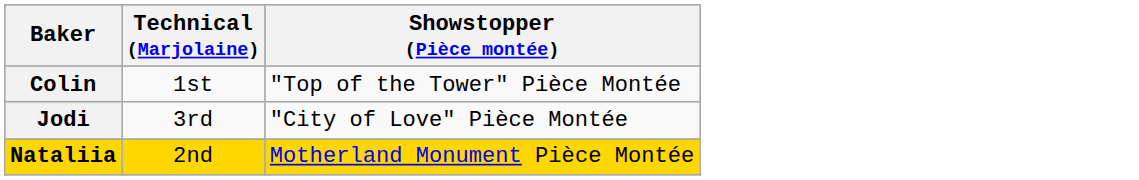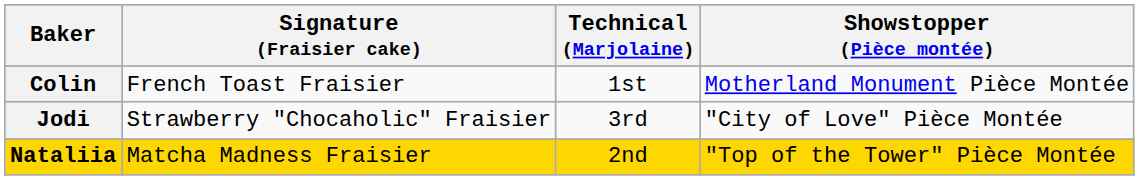+ column: Signature (Fraisier cake) | French Toast Fraisier | Strawberry "Chocaholic" Fraisier | Matcha Madness Fraisier
Colin | Showstopper (Pièce montée): "Top of the Tower" Pièce Montée -> Motherland Monument Pièce Montée
Nataliia | Showstopper (Pièce montée): Motherland Monument Pièce Montée -> "Top of the Tower" Pièce Montée
